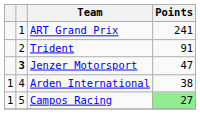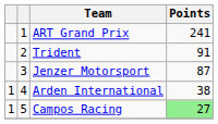Jenzer Motorsport | column 2: bold -> normal
Jenzer Motorsport | Points: 47 -> 87
